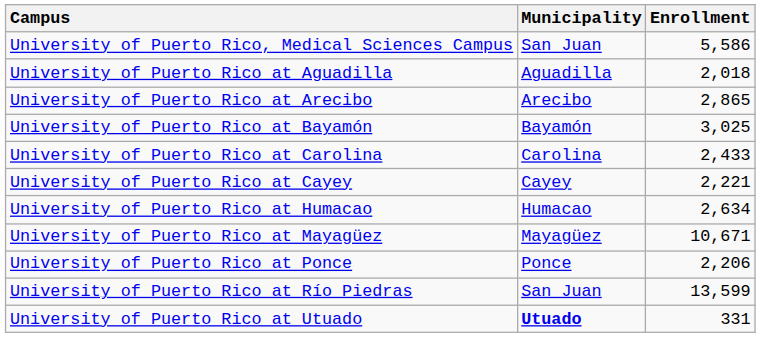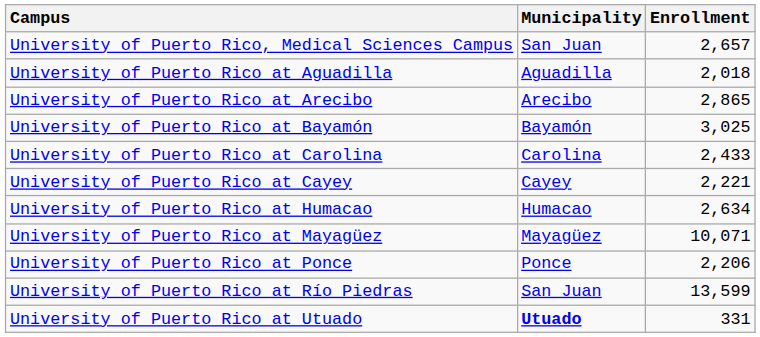University of Puerto Rico, Medical Sciences Campus | Enrollment: 5,586 -> 2,657
University of Puerto Rico at Mayagüez | Enrollment: 10,671 -> 10,071
